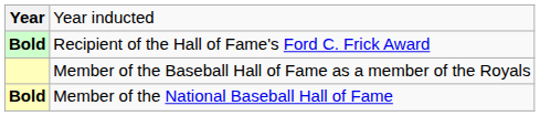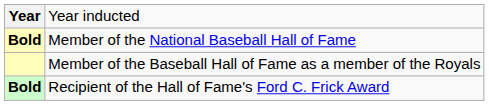rows swapped: Member of the National Baseball Hall of Fame <-> Recipient of the Hall of Fame's Ford C. Frick Award
